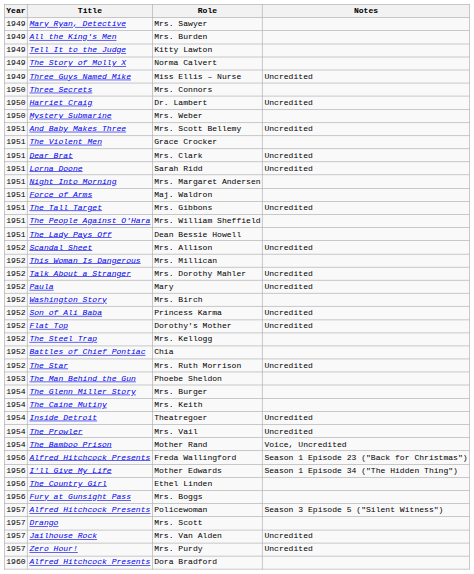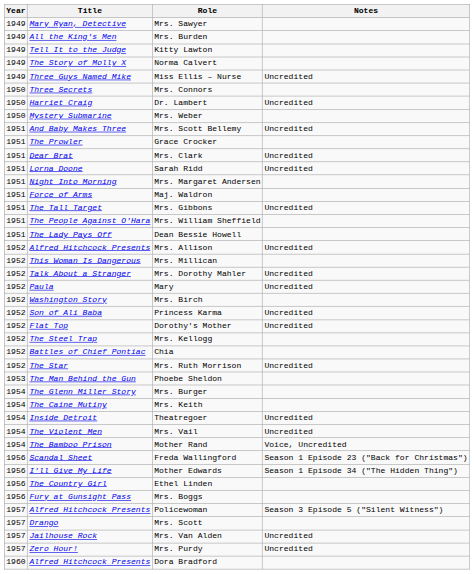Grace Crocker | Title: The Violent Men -> The Prowler
Mrs. Allison | Title: Scandal Sheet -> Alfred Hitchcock Presents
Mrs. Vail | Title: The Prowler -> The Violent Men
Freda Wallingford | Title: Alfred Hitchcock Presents -> Scandal Sheet
